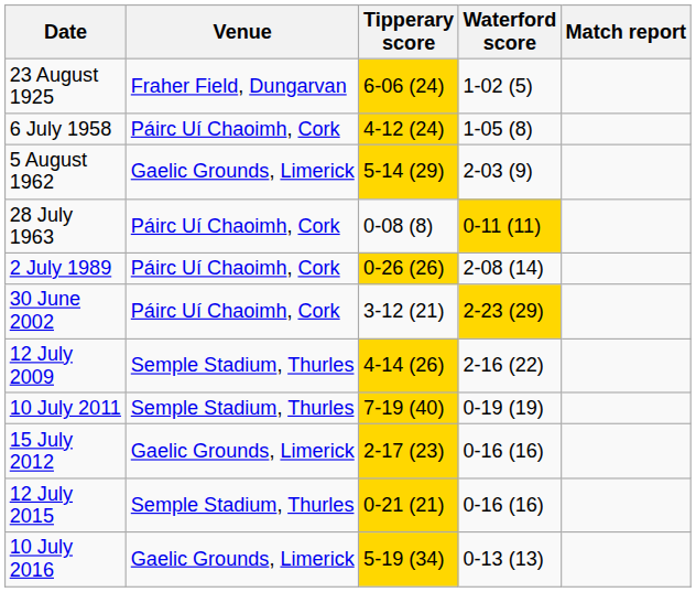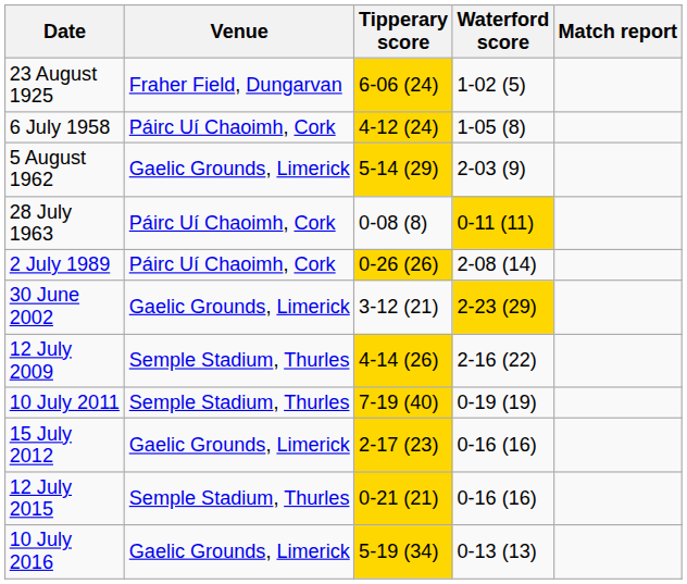30 June 2002 | Venue: Páirc Uí Chaoimh, Cork -> Gaelic Grounds, Limerick
